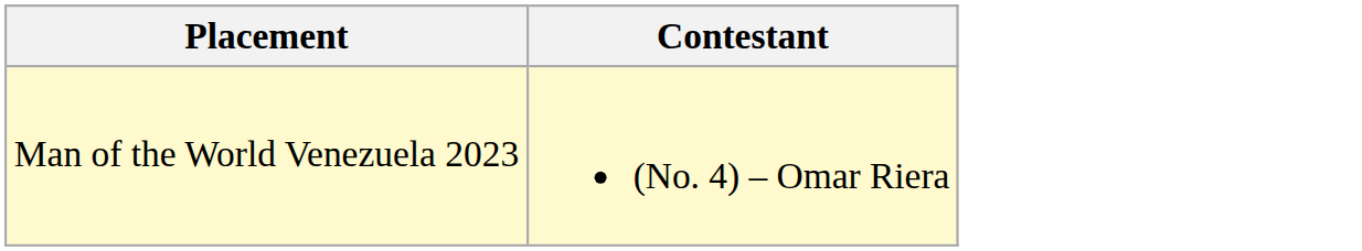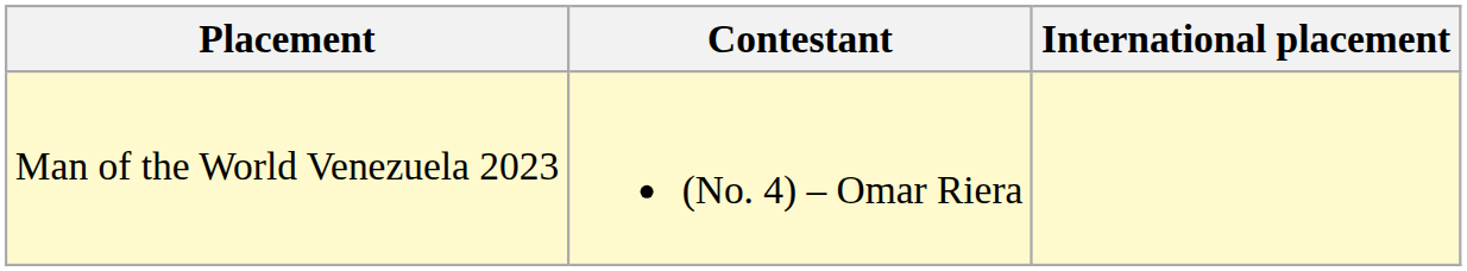+ column: International placement
